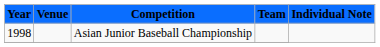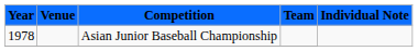Asian Junior Baseball Championship | Year: 1998 -> 1978
